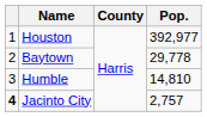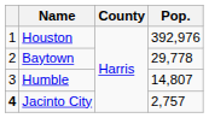Houston | Pop.: 392,977 -> 392,976
Humble | Pop.: 14,810 -> 14,807
